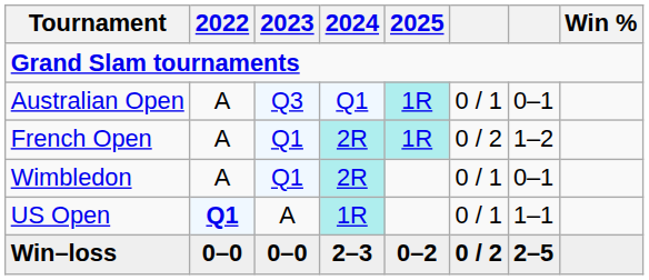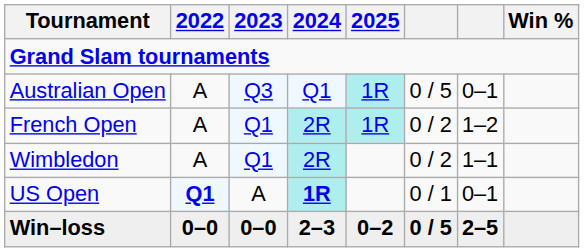Australian Open | column 6: 0 / 1 -> 0 / 5
Wimbledon | column 6: 0 / 1 -> 0 / 2
Wimbledon | column 7: 0–1 -> 1–1
US Open | 2024: normal -> bold
US Open | column 7: 1–1 -> 0–1
Win–loss | column 6: 0 / 2 -> 0 / 5
